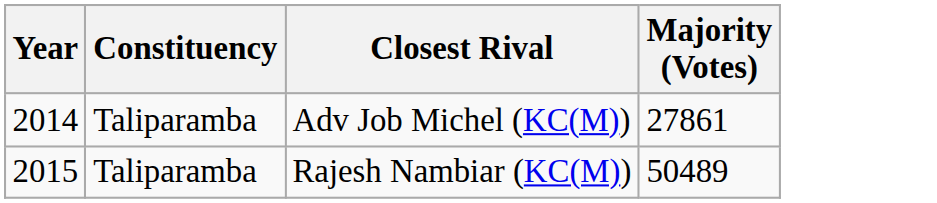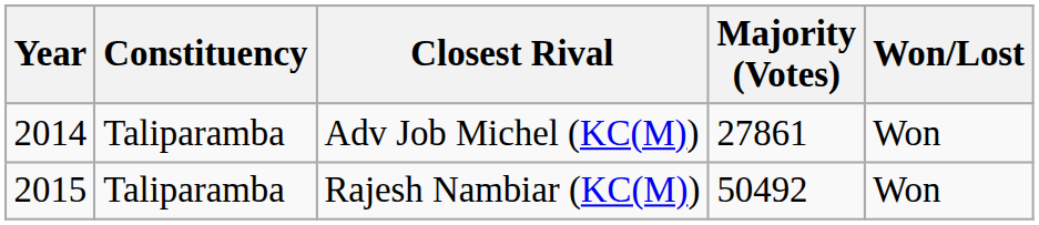+ column: Won/Lost | Won | Won
Rajesh Nambiar (KC(M)) | Majority (Votes): 50489 -> 50492
